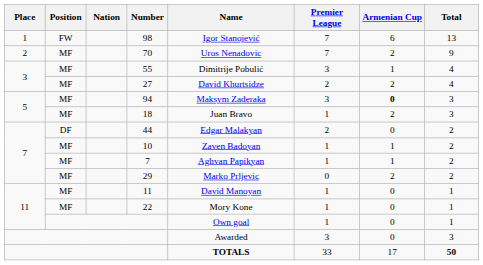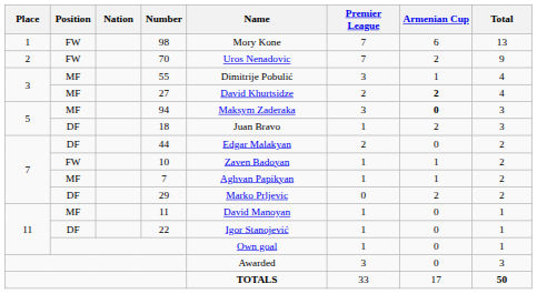98 | Name: Igor Stanojević -> Mory Kone
70 | Position: MF -> FW
27 | Armenian Cup: normal -> bold
18 | Position: MF -> DF
10 | Position: MF -> FW
29 | Position: MF -> DF
22 | Position: MF -> DF
22 | Name: Mory Kone -> Igor Stanojević
